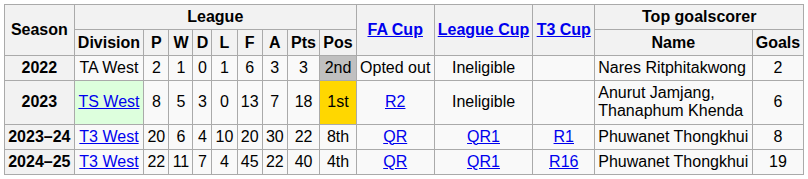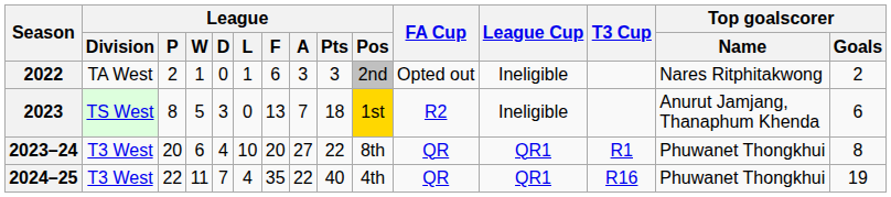2023–24 | League / A: 30 -> 27
2024–25 | League / F: 45 -> 35
